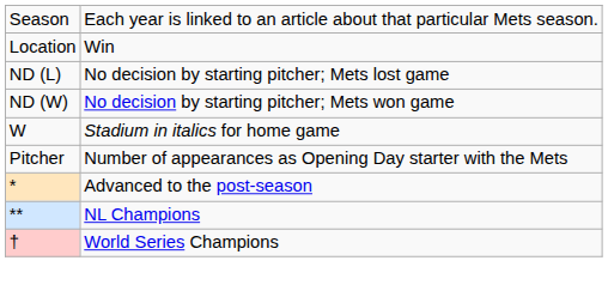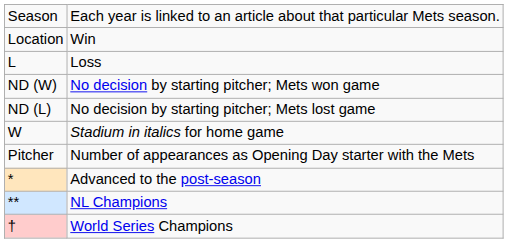+ row: L | Loss
rows swapped: No decision by starting pitcher; Mets won game <-> No decision by starting pitcher; Mets lost game
